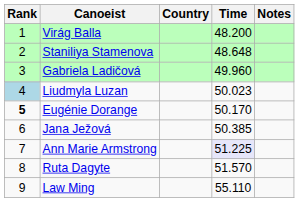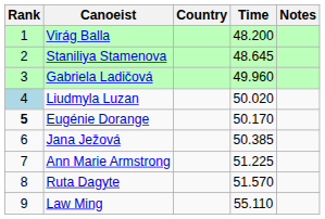Staniliya Stamenova | Time: 48.648 -> 48.645
Liudmyla Luzan | Time: 50.023 -> 50.020
Ann Marie Armstrong | Time: lavender background -> no background
